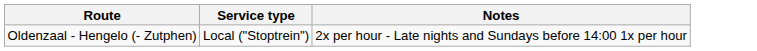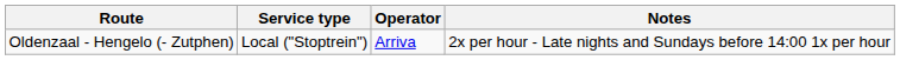+ column: Operator | Arriva
